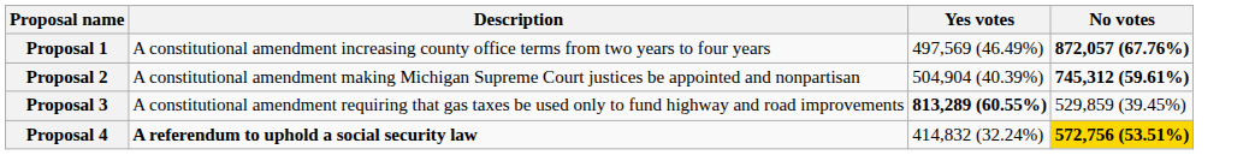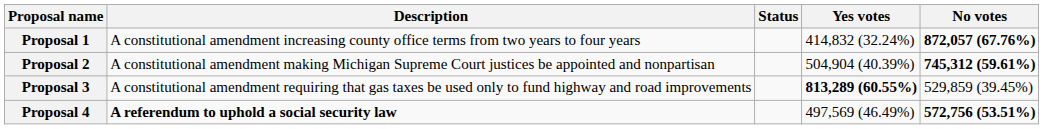+ column: Status
Proposal 1 | Yes votes: 497,569 (46.49%) -> 414,832 (32.24%)
Proposal 4 | Yes votes: 414,832 (32.24%) -> 497,569 (46.49%)
Proposal 4 | No votes: gold background -> no background
